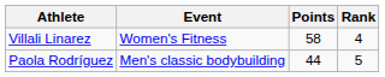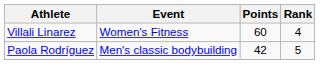Villali Linarez | Points: 58 -> 60
Paola Rodríguez | Points: 44 -> 42
